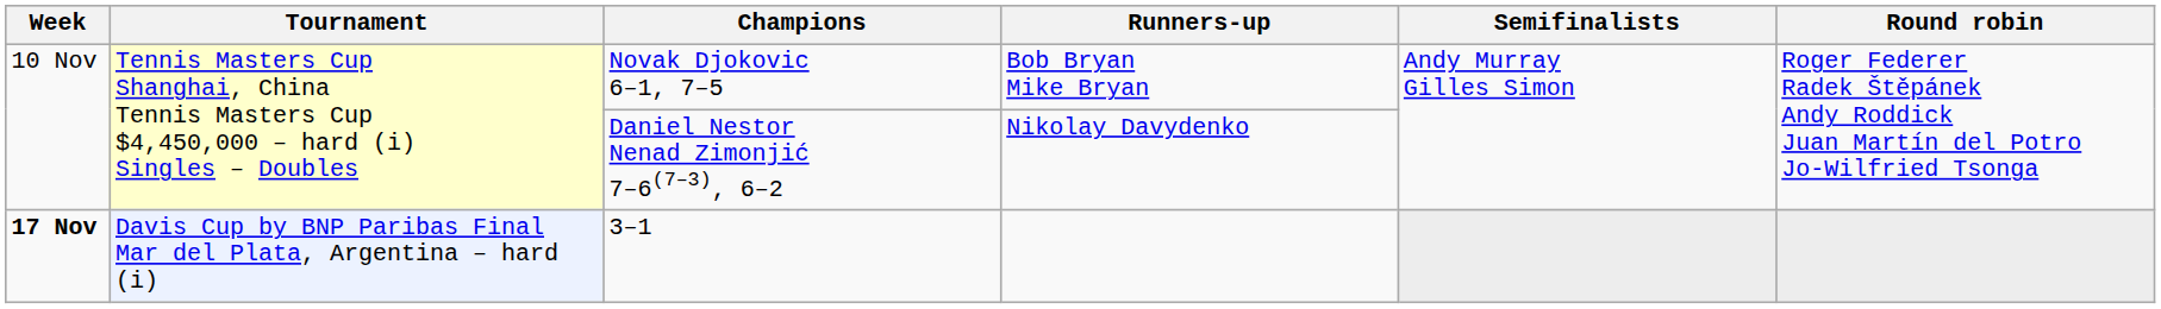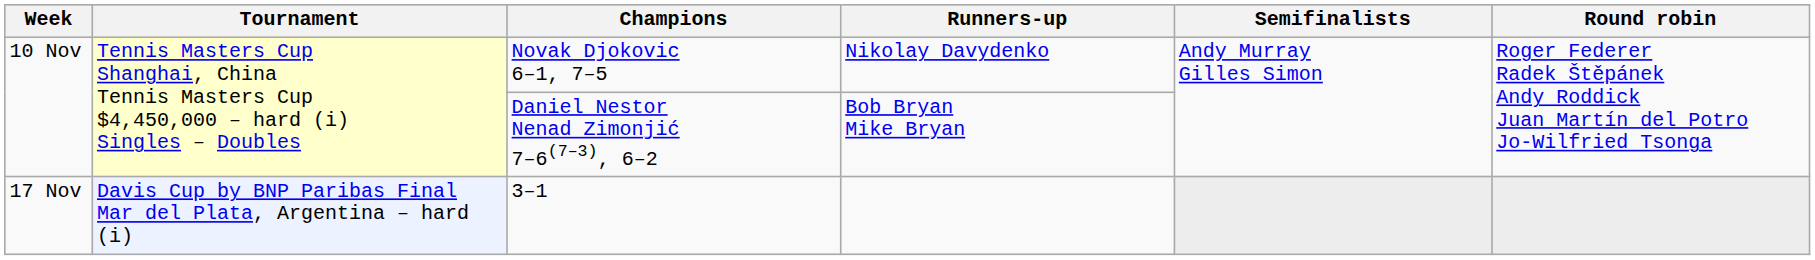Novak Djokovic 6–1, 7–5 | Runners-up: Bob Bryan Mike Bryan -> Nikolay Davydenko
Daniel Nestor Nenad Zimonjić 7–6(7–3), 6–2 | Runners-up: Nikolay Davydenko -> Bob Bryan Mike Bryan
3–1 | Week: bold -> normal
